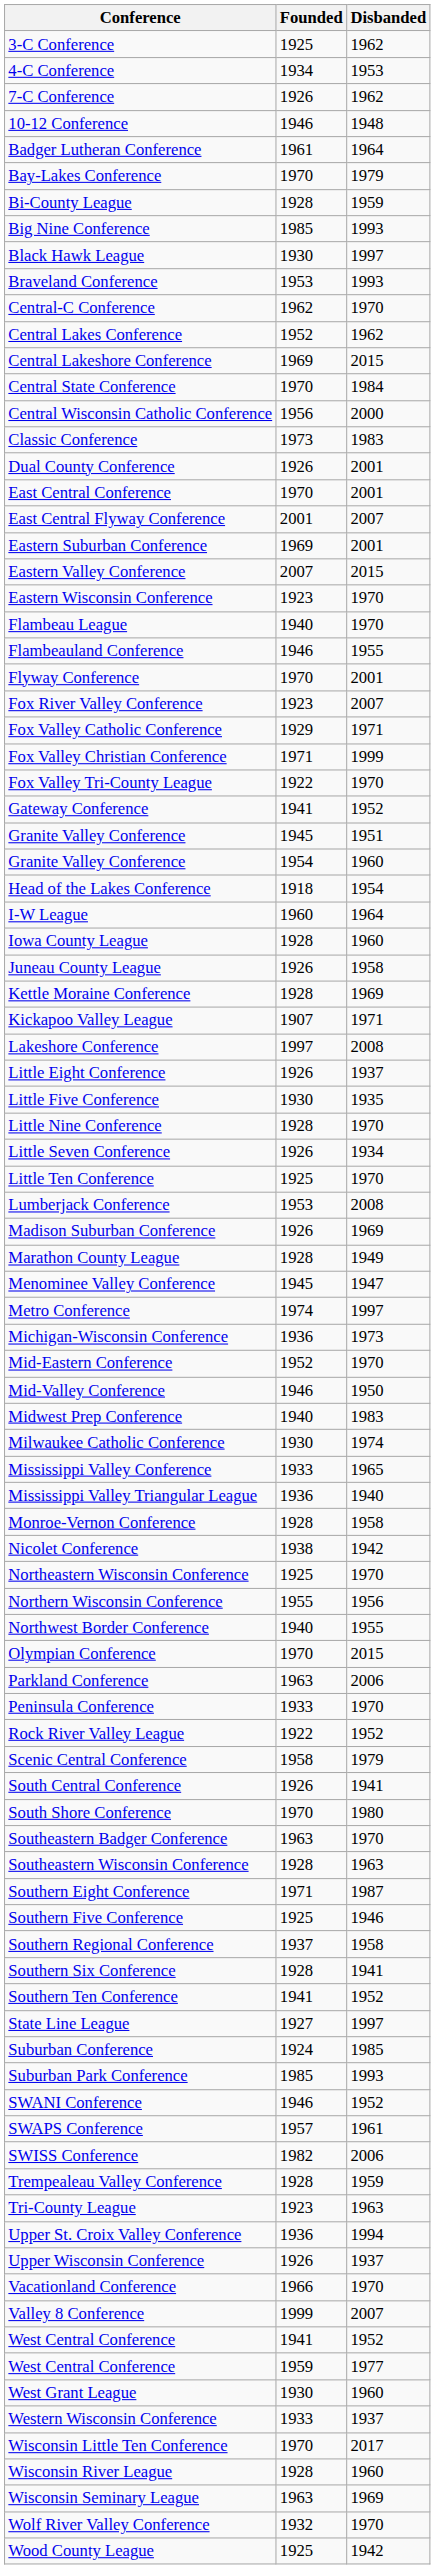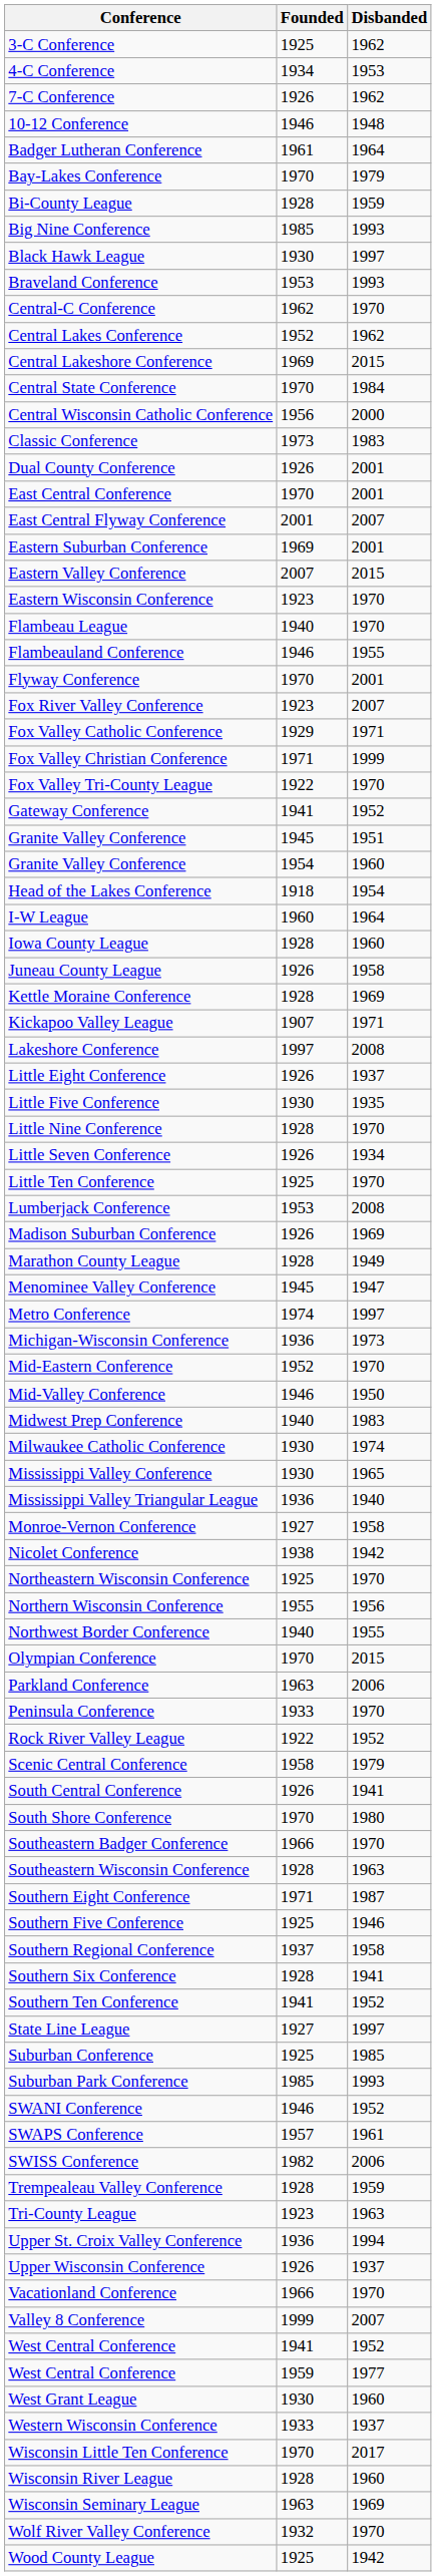Mississippi Valley Conference | Founded: 1933 -> 1930
Monroe-Vernon Conference | Founded: 1928 -> 1927
Southeastern Badger Conference | Founded: 1963 -> 1966
Suburban Conference | Founded: 1924 -> 1925
